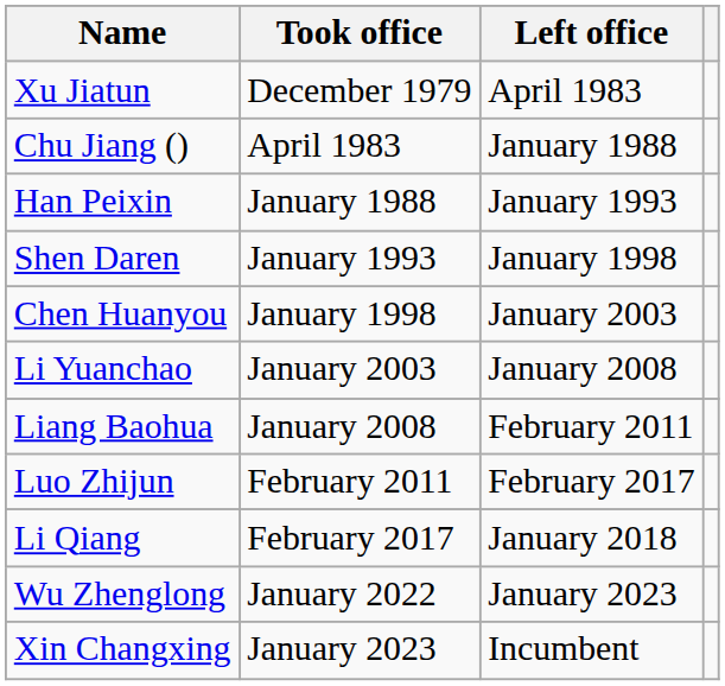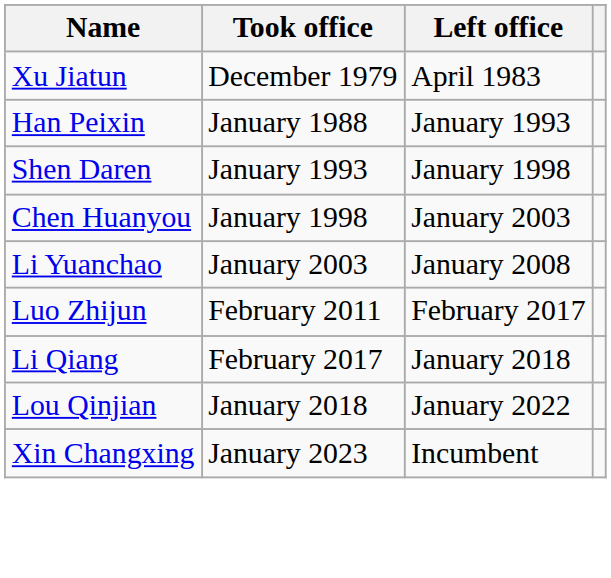- row: Chu Jiang () | April 1983 | January 1988
- row: Liang Baohua | January 2008 | February 2011
+ row: Lou Qinjian | January 2018 | January 2022
- row: Wu Zhenglong | January 2022 | January 2023
